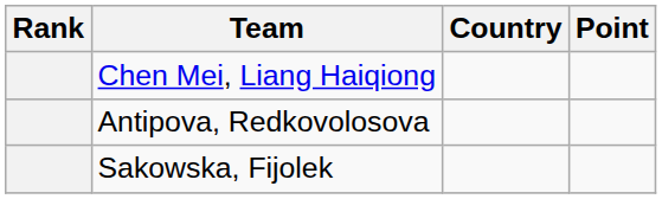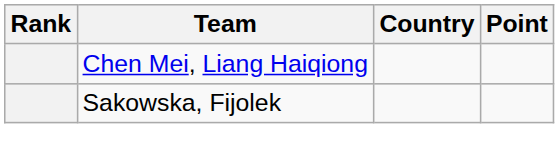- row: Antipova, Redkovolosova
